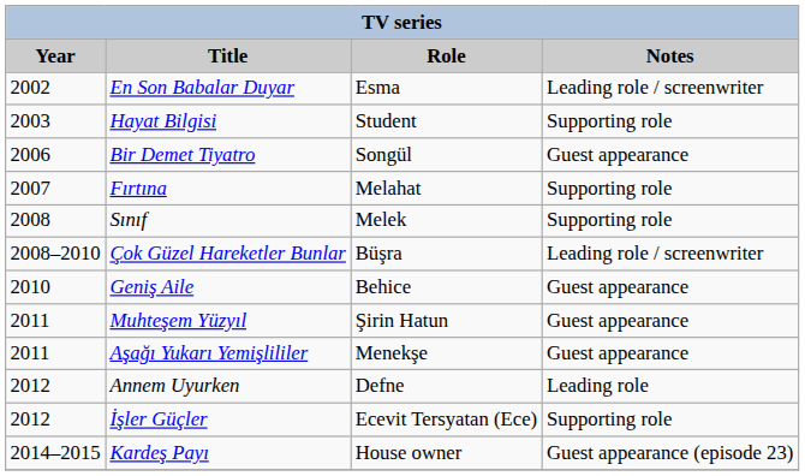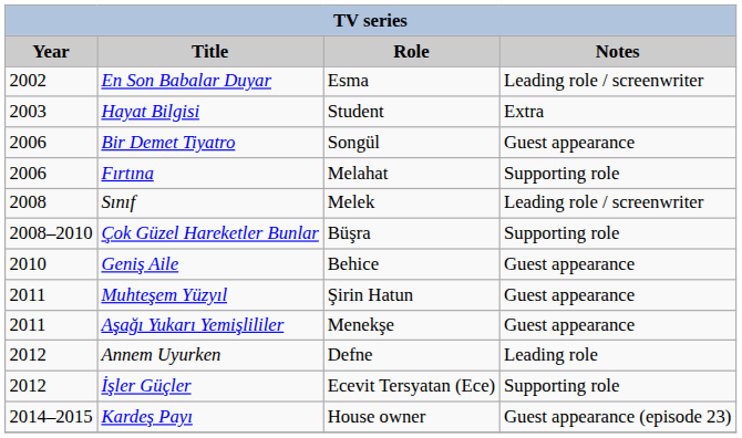Hayat Bilgisi | Notes: Supporting role -> Extra
Fırtına | Year: 2007 -> 2006
Sınıf | Notes: Supporting role -> Leading role / screenwriter
Çok Güzel Hareketler Bunlar | Notes: Leading role / screenwriter -> Supporting role
